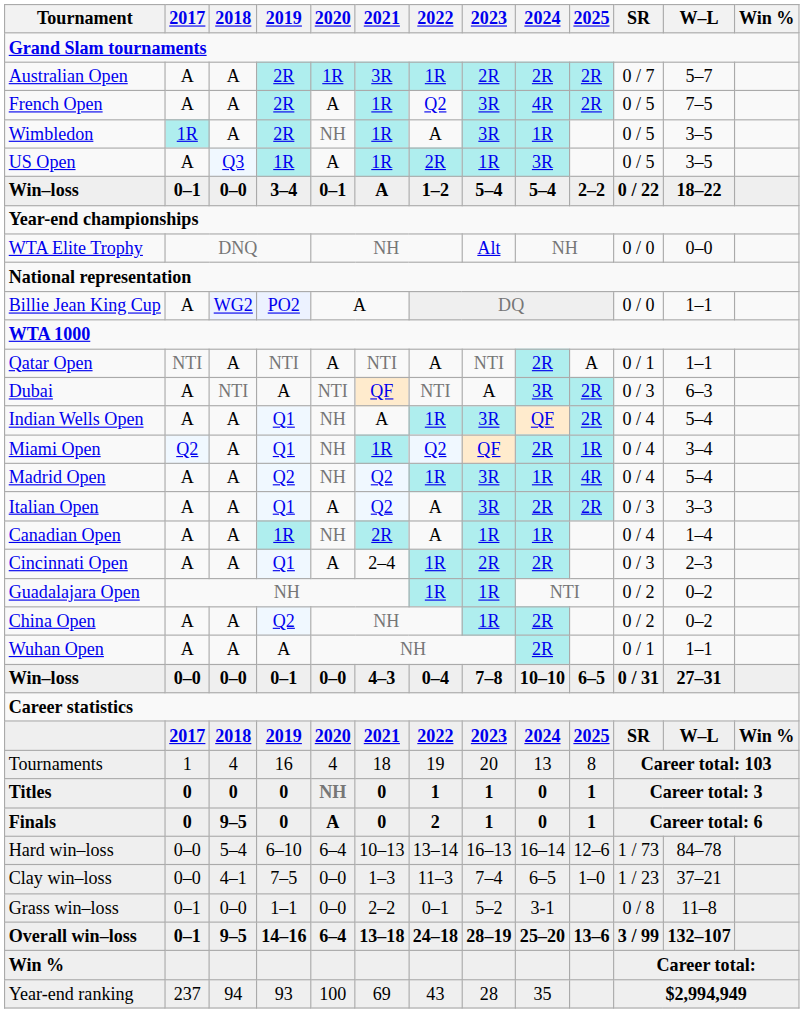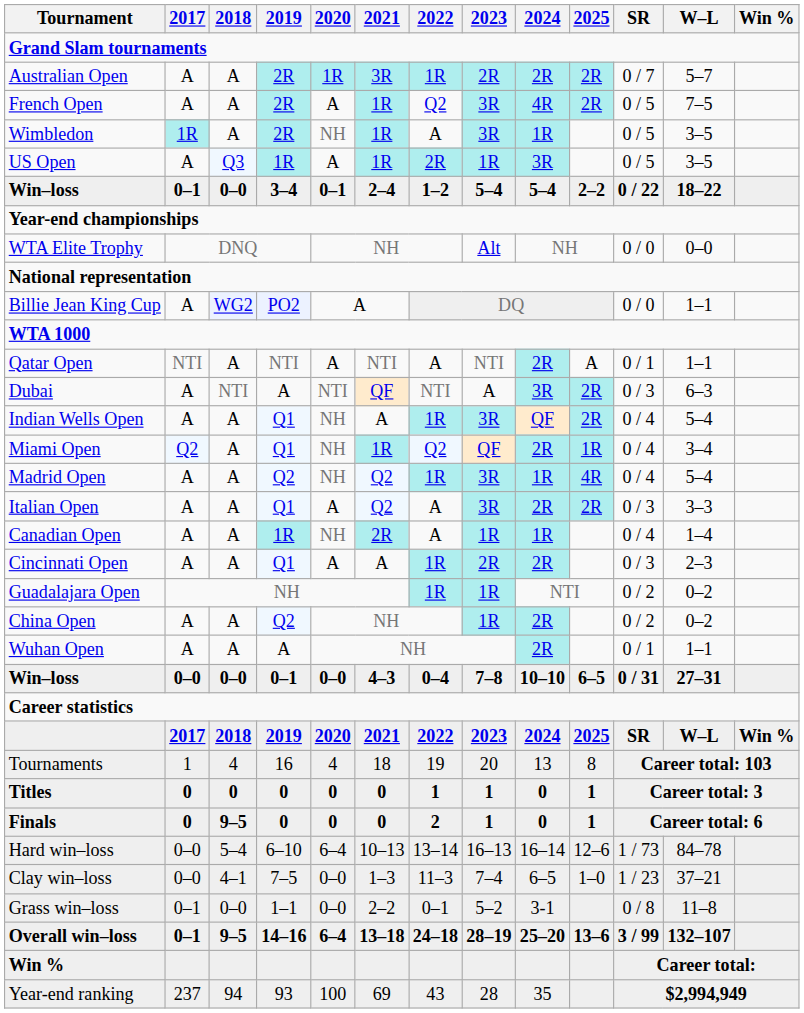Win–loss / 3–4 | 2021: A -> 2–4
Cincinnati Open | 2021: 2–4 -> A
Titles | 2020: NH -> 0
Finals | 2020: A -> 0
